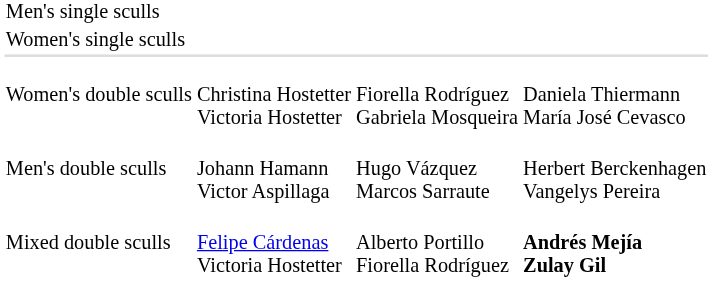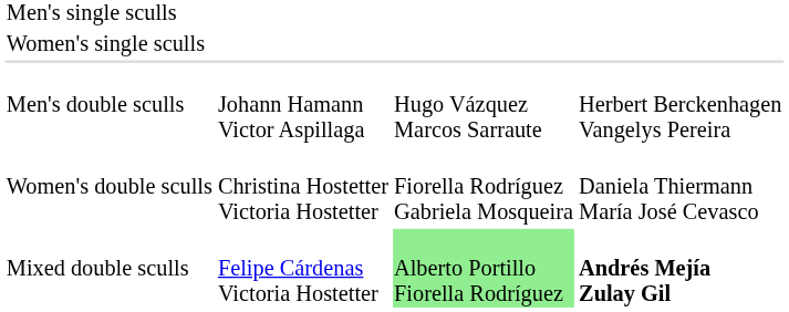rows swapped: Men's double sculls <-> Women's double sculls
Mixed double sculls | column 3: no background -> lightgreen background
